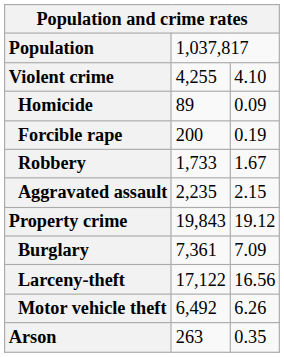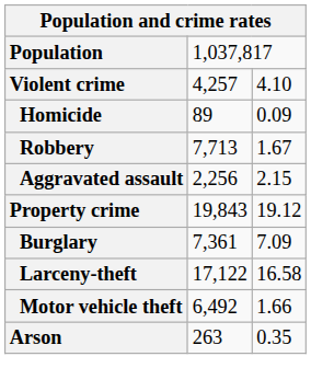Violent crime | column 2: 4,255 -> 4,257
- row: Forcible rape | 200 | 0.19
Robbery | column 2: 1,733 -> 7,713
Aggravated assault | column 2: 2,235 -> 2,256
Larceny-theft | column 3: 16.56 -> 16.58
Motor vehicle theft | column 3: 6.26 -> 1.66
